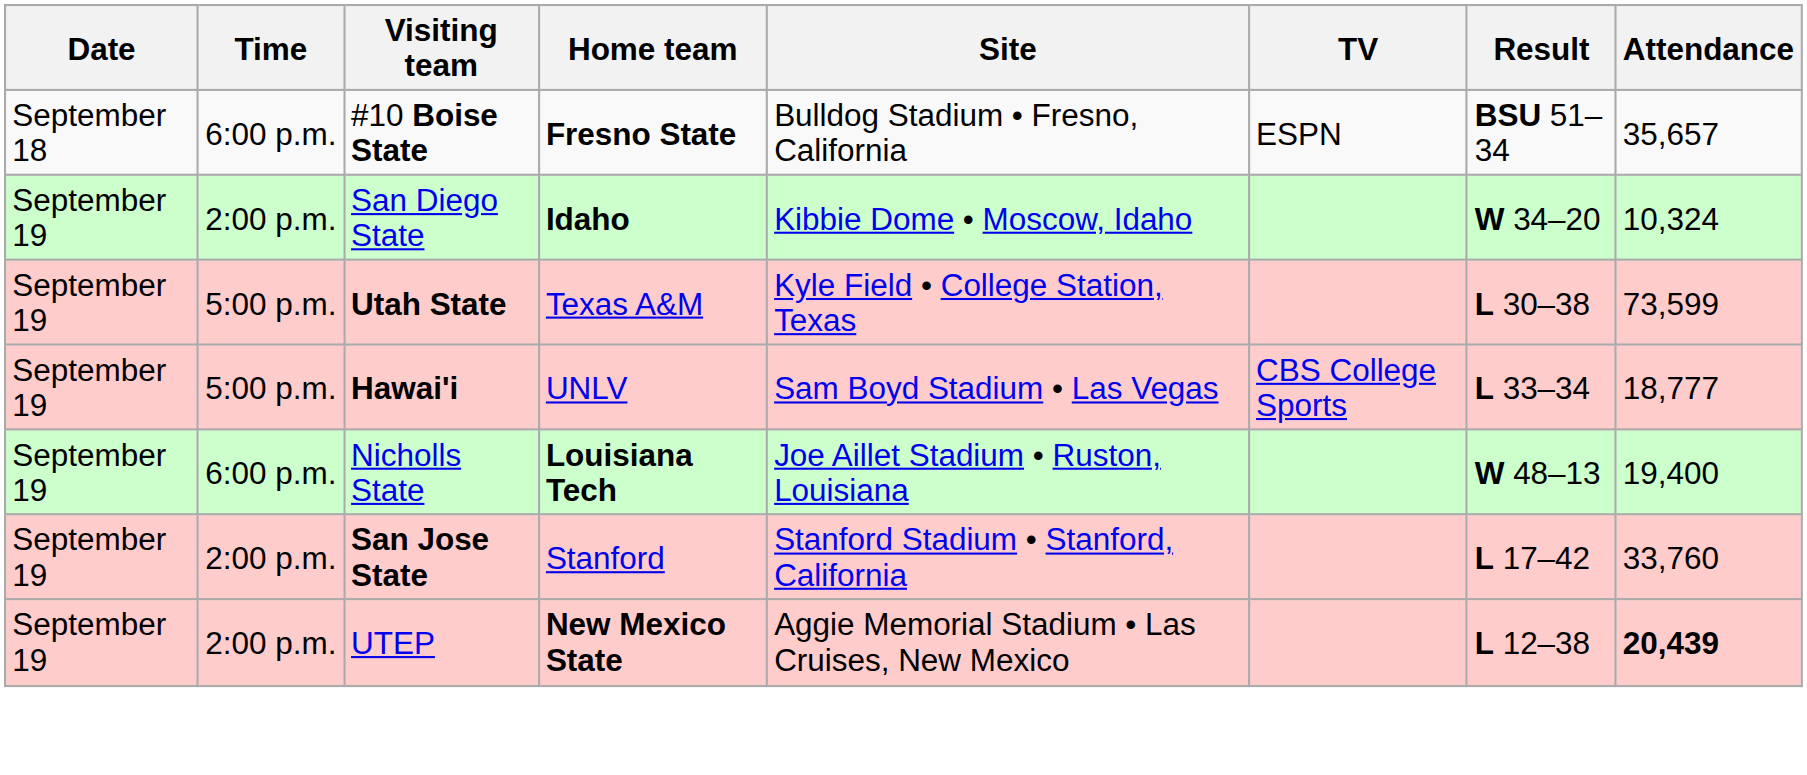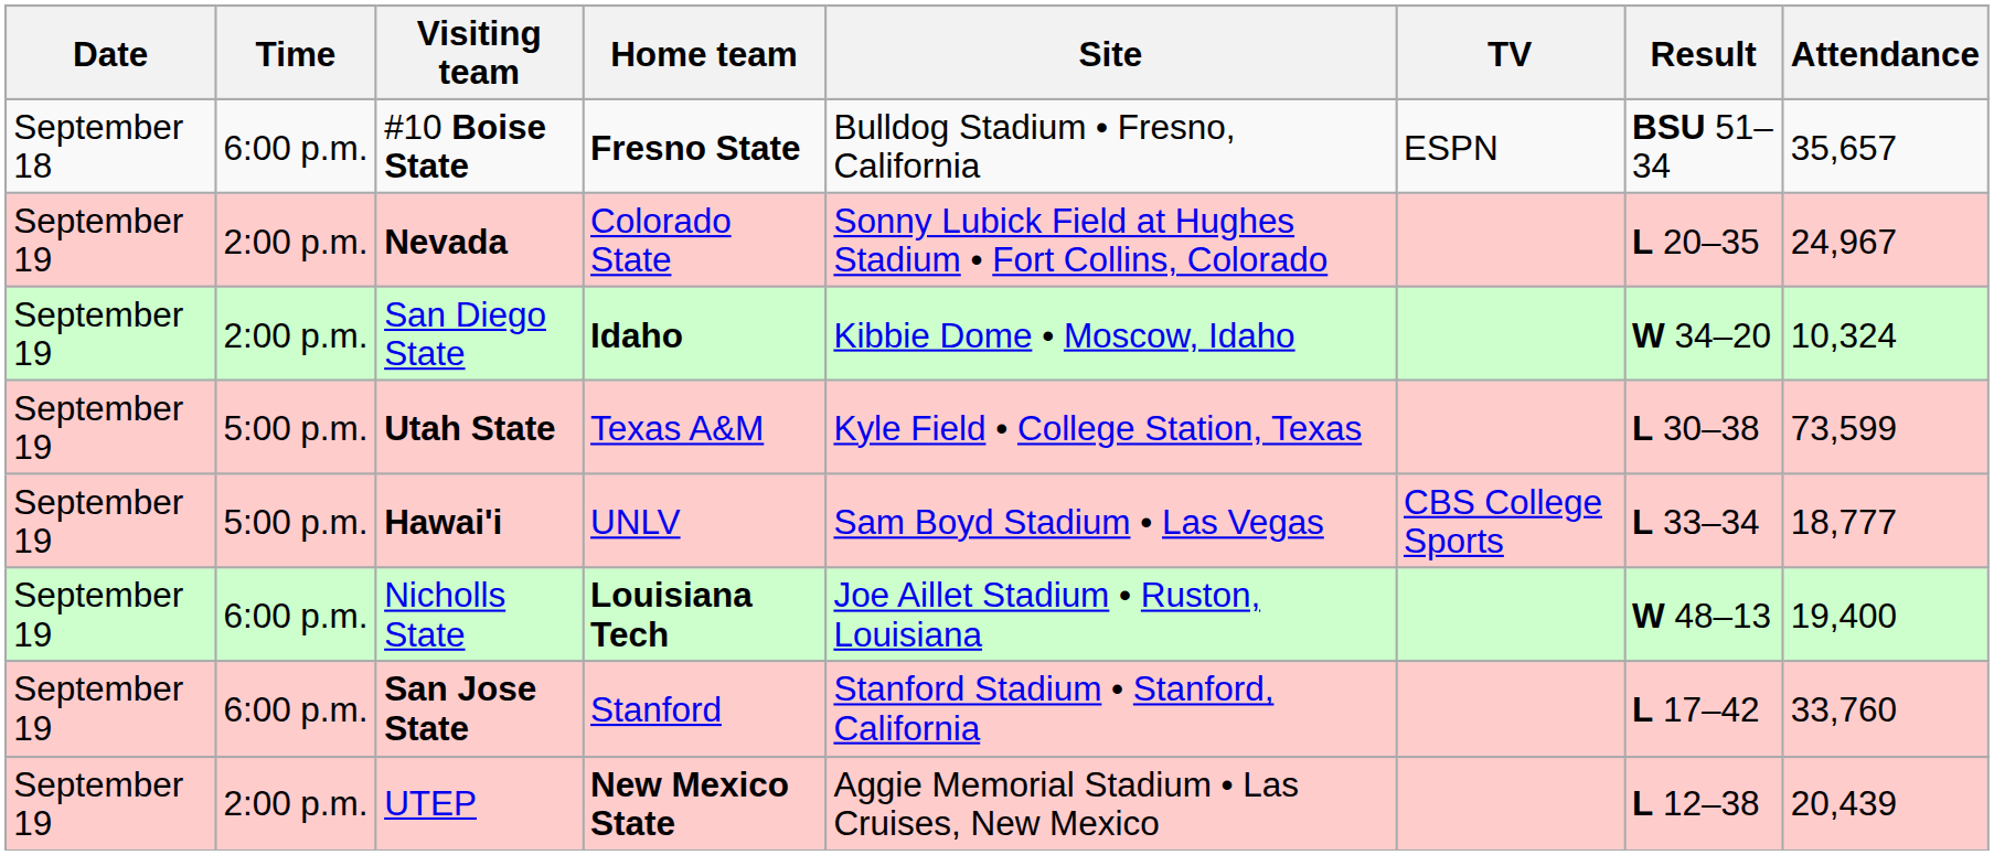+ row: September 19 | 2:00 p.m. | Nevada | Colorado State | Sonny Lubick Field at Hughes Stadium • Fort Collins, Colorado | L 20–35 | 24,967
San Jose State | Time: 2:00 p.m. -> 6:00 p.m.
UTEP | Attendance: bold -> normal
